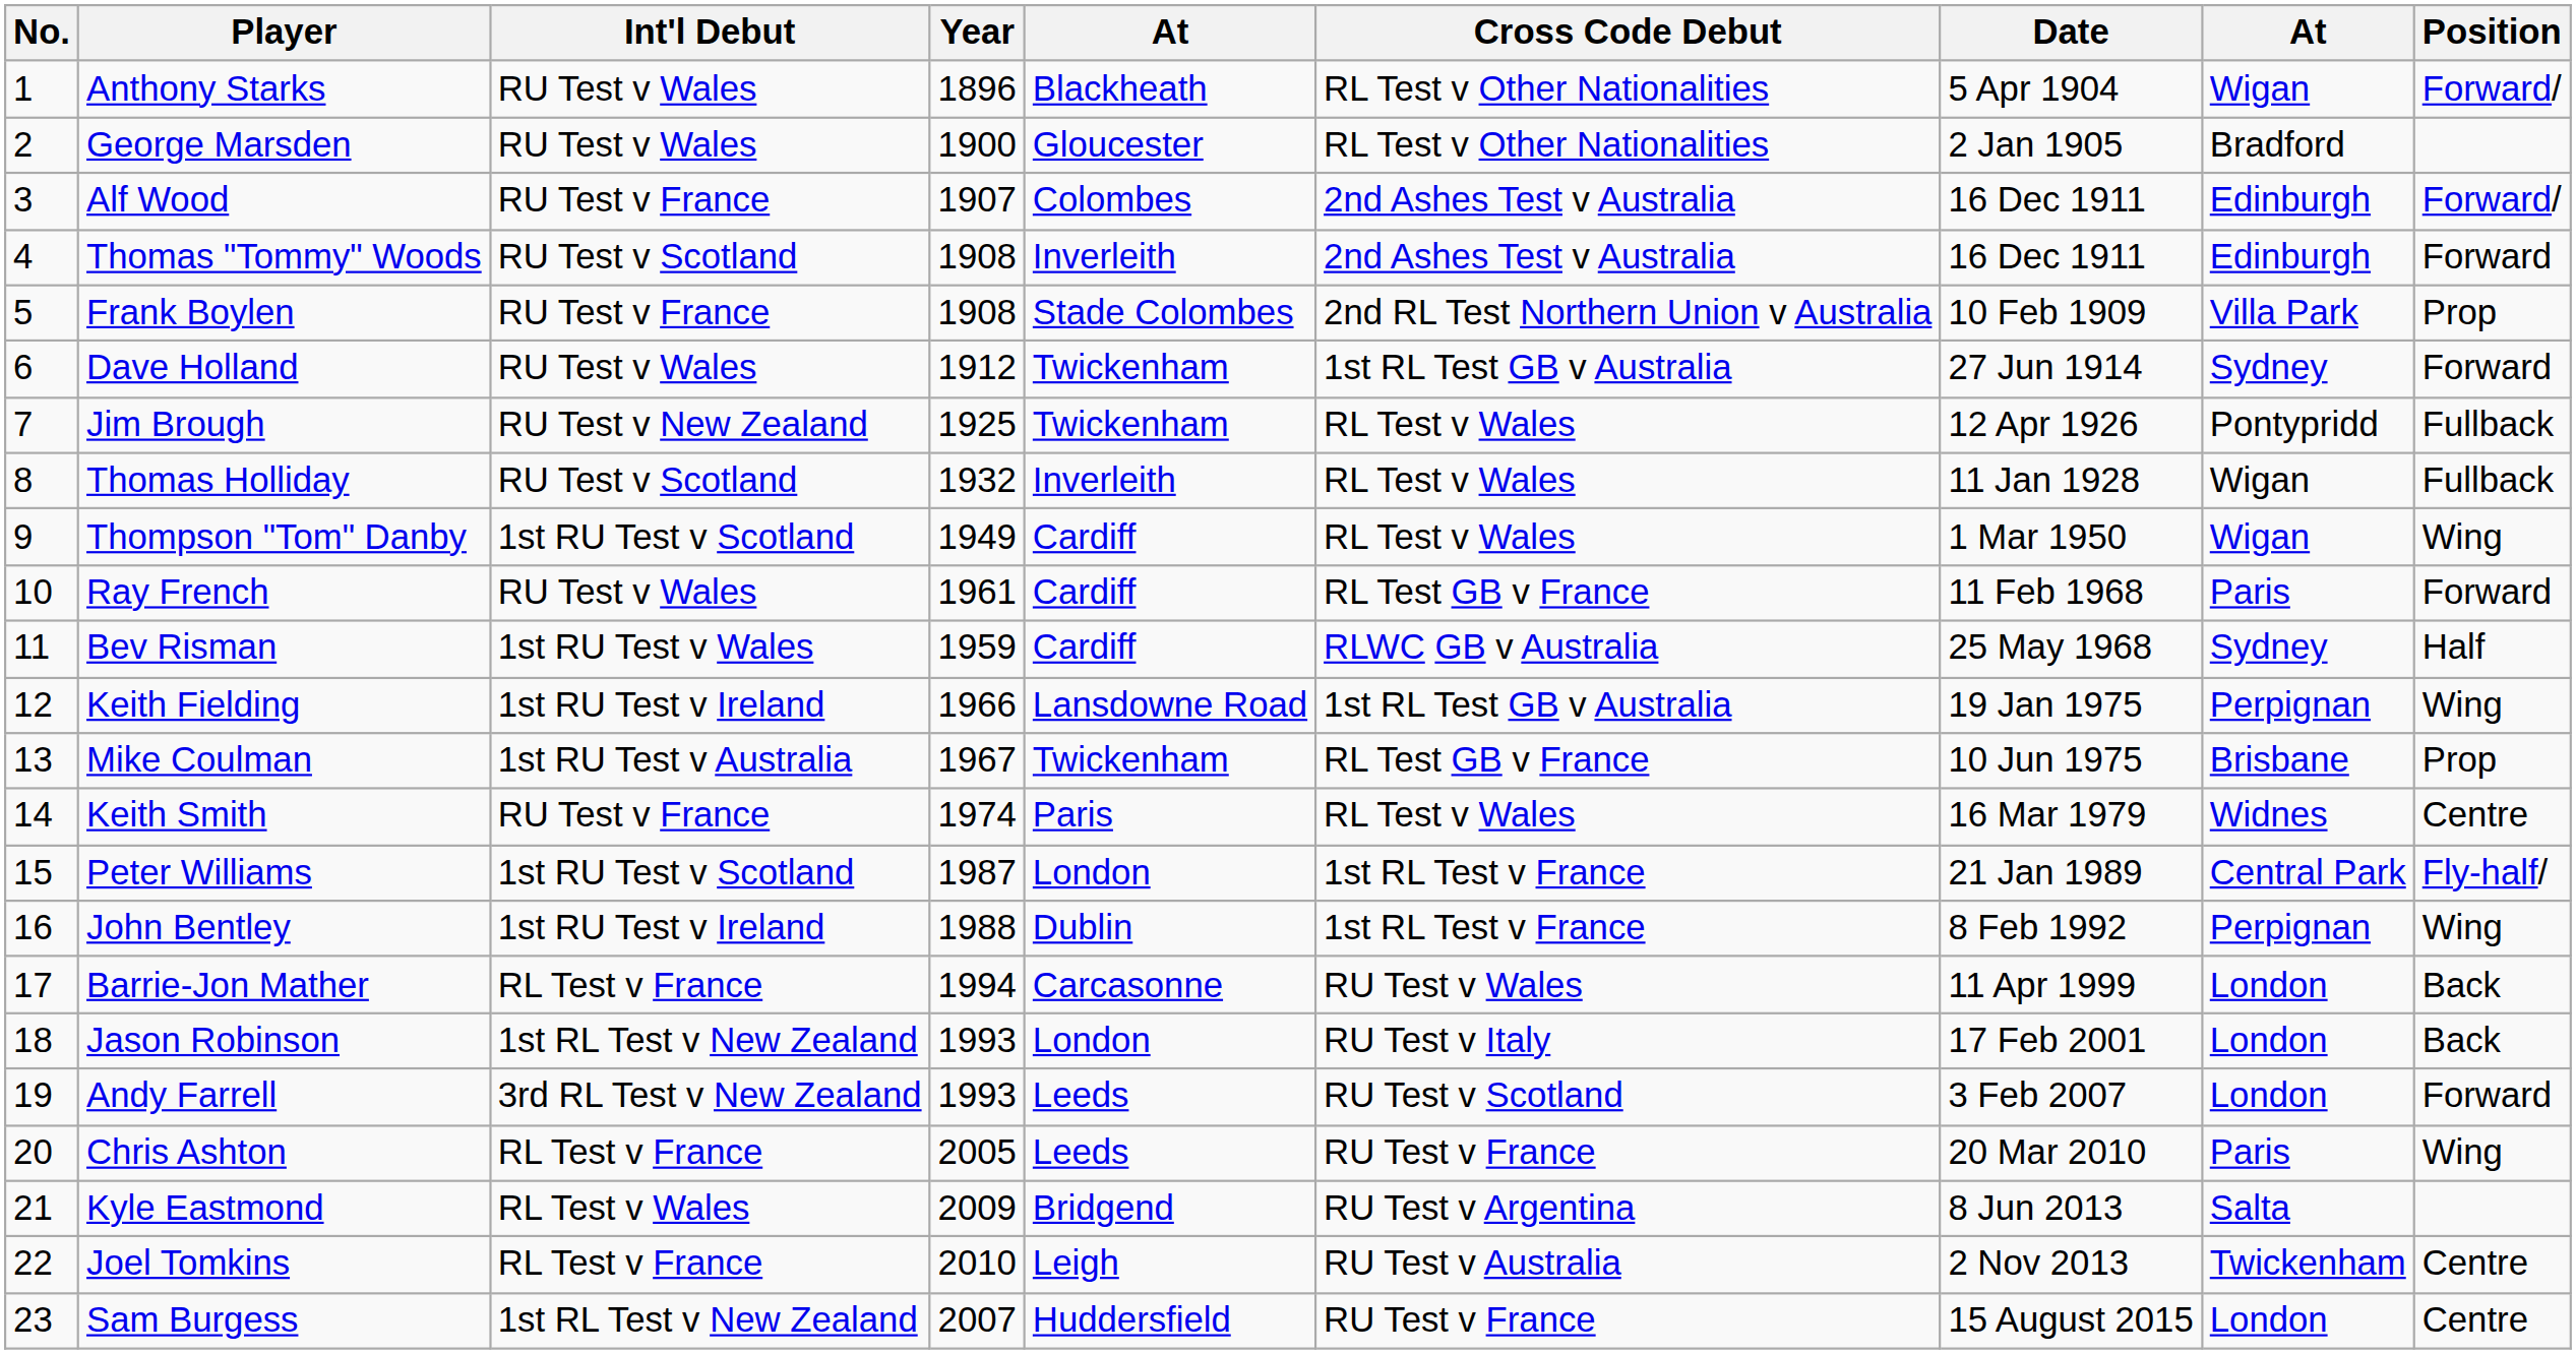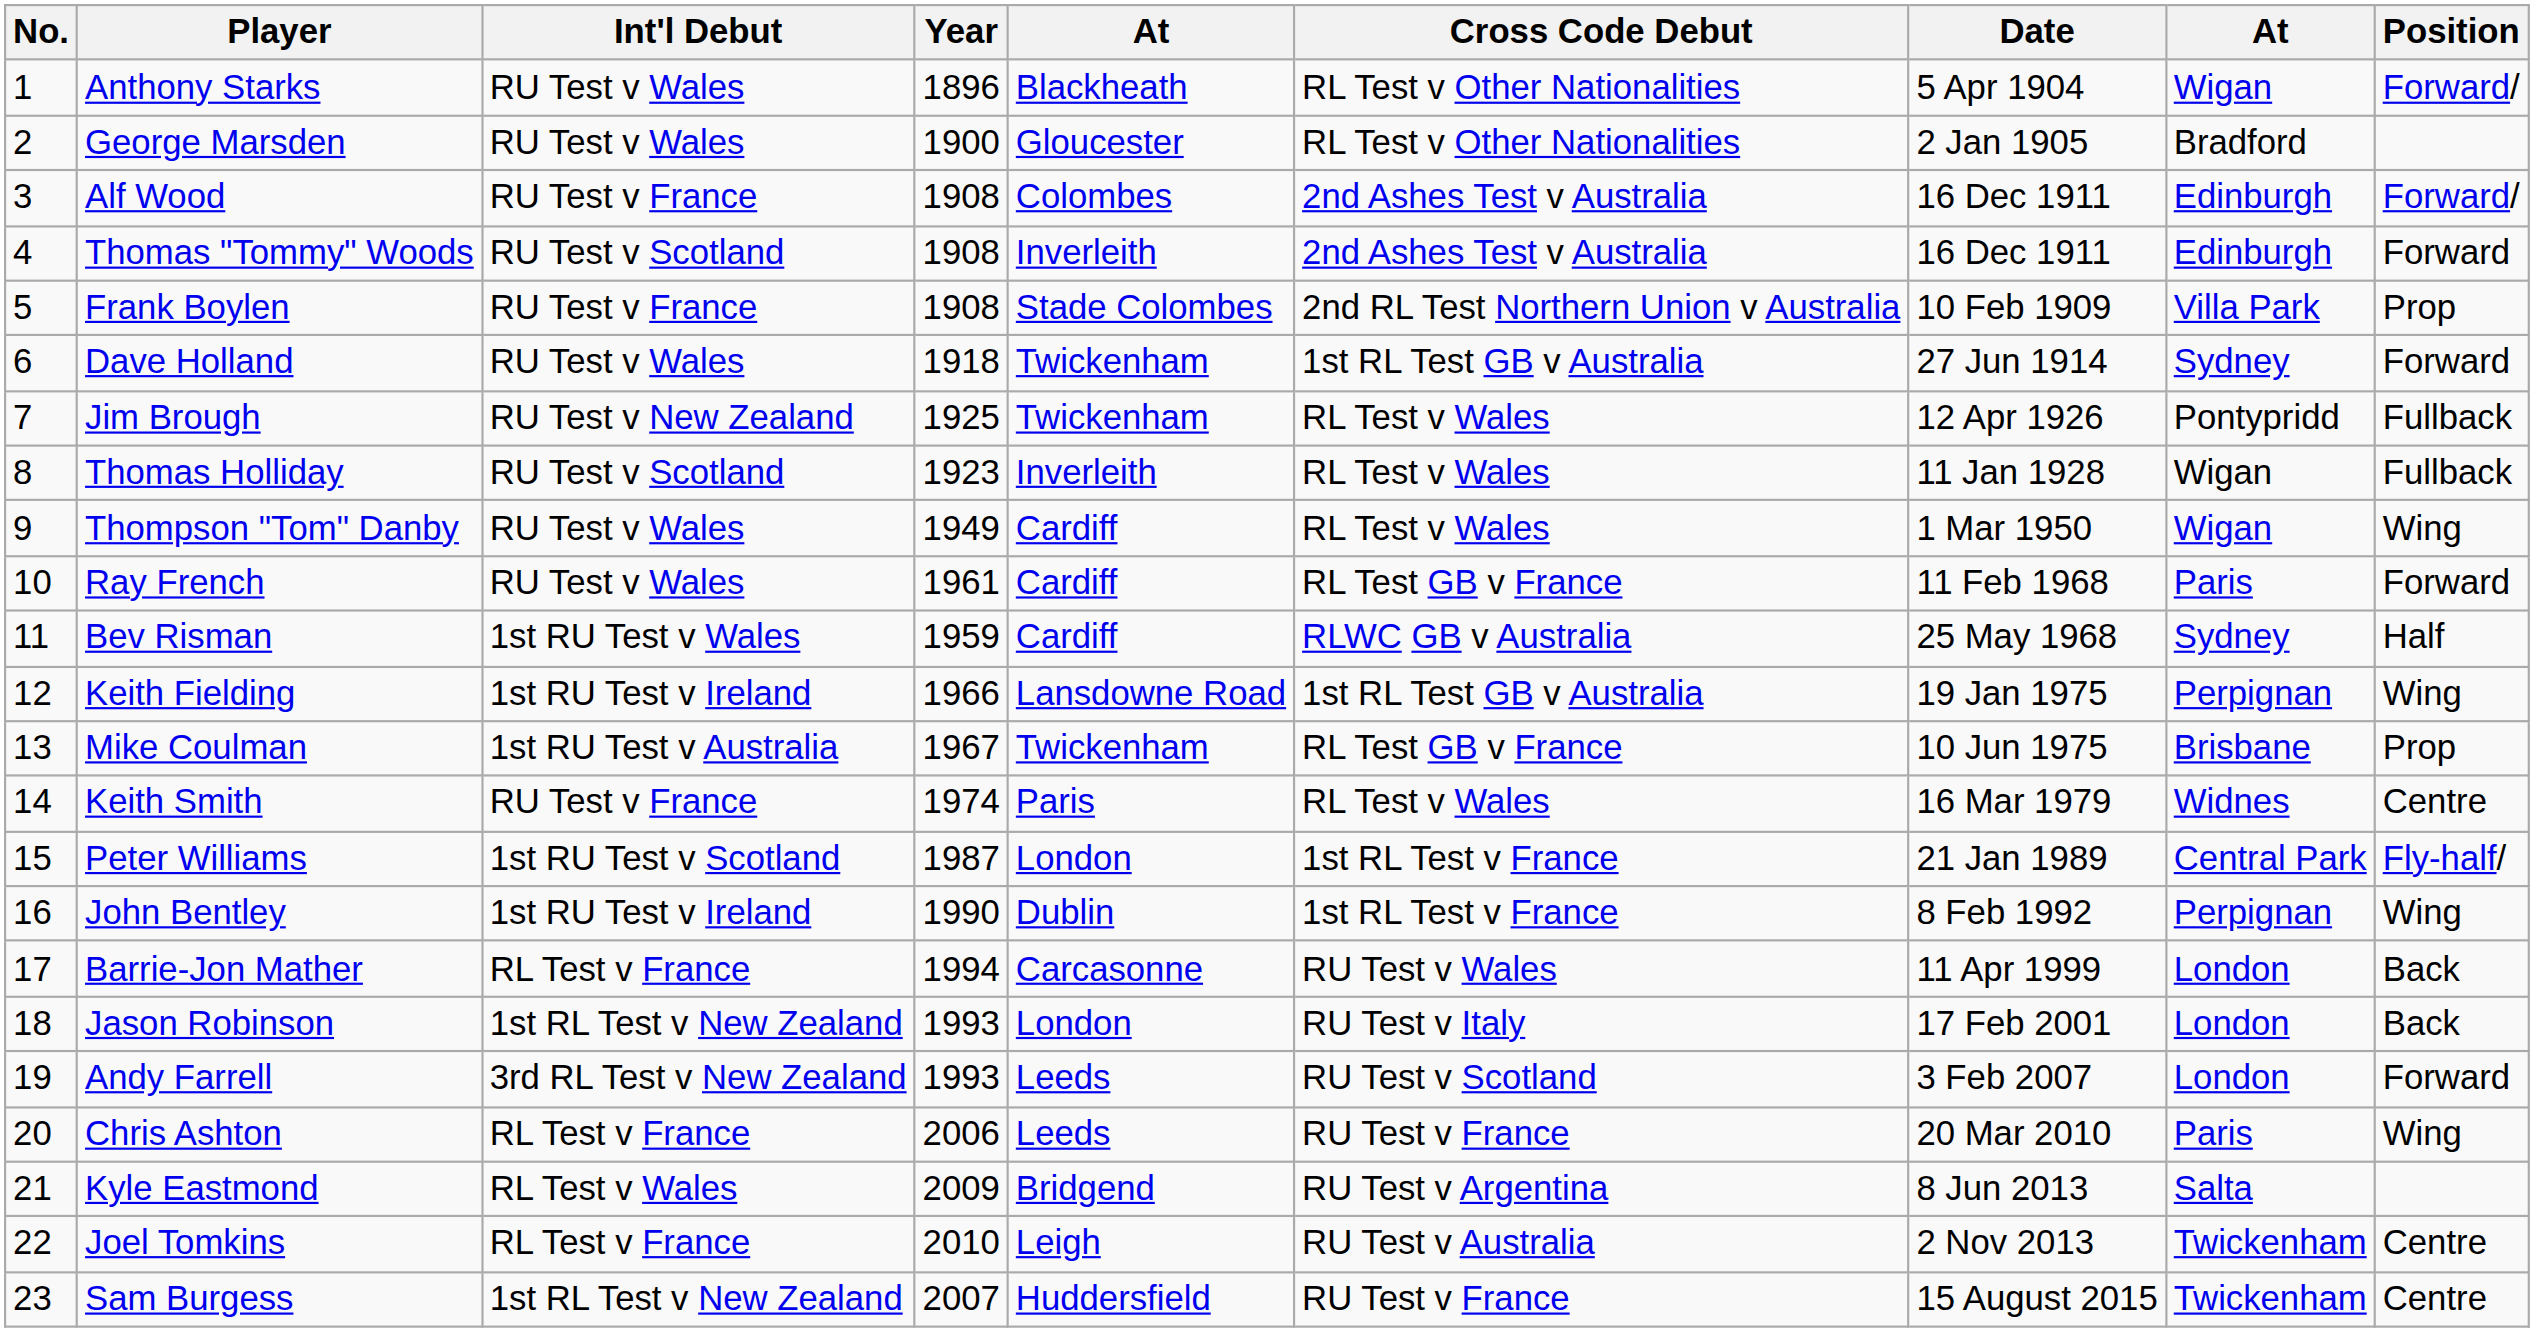Alf Wood | Year: 1907 -> 1908
Dave Holland | Year: 1912 -> 1918
Thomas Holliday | Year: 1932 -> 1923
Thompson "Tom" Danby | Int'l Debut: 1st RU Test v Scotland -> RU Test v Wales
John Bentley | Year: 1988 -> 1990
Chris Ashton | Year: 2005 -> 2006
Sam Burgess | column 8: London -> Twickenham
